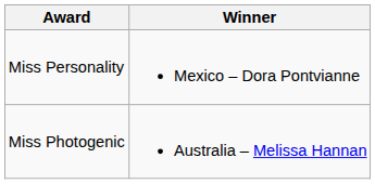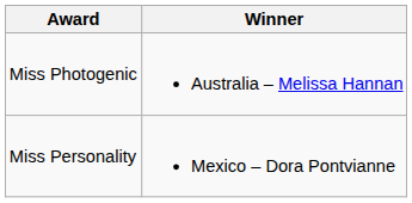rows swapped: Miss Photogenic <-> Miss Personality
